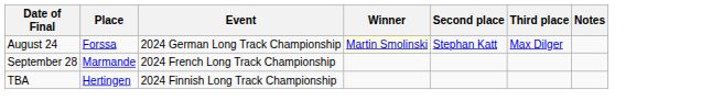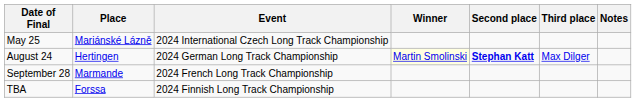+ row: May 25 | Mariánské Lázně | 2024 International Czech Long Track Championship
August 24 | Place: Forssa -> Hertingen
August 24 | Second place: normal -> bold
TBA | Place: Hertingen -> Forssa
